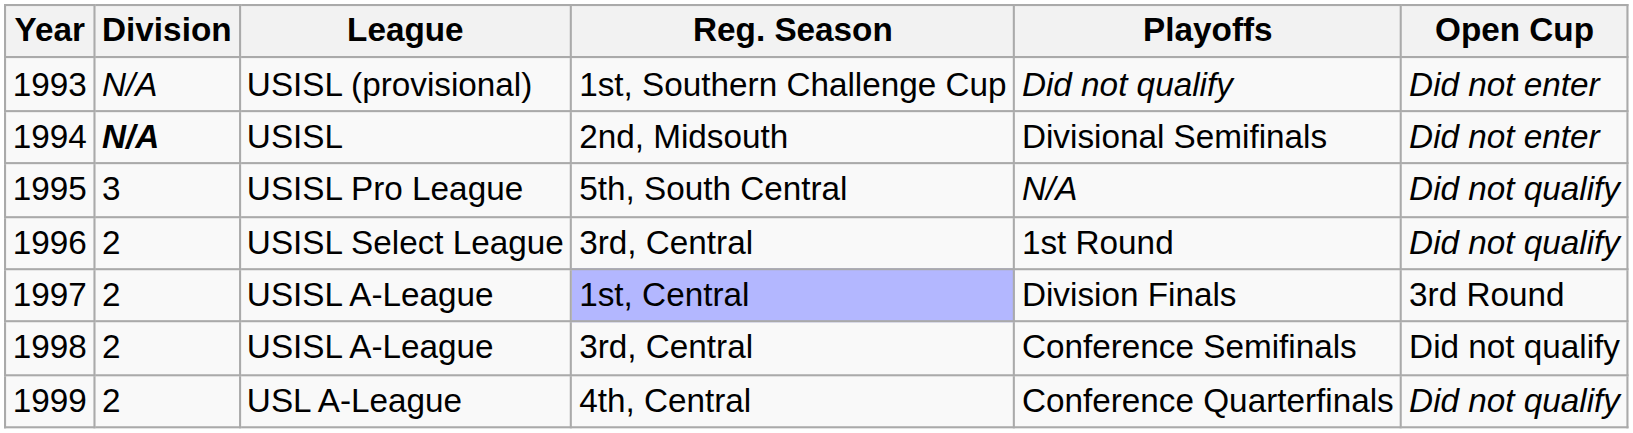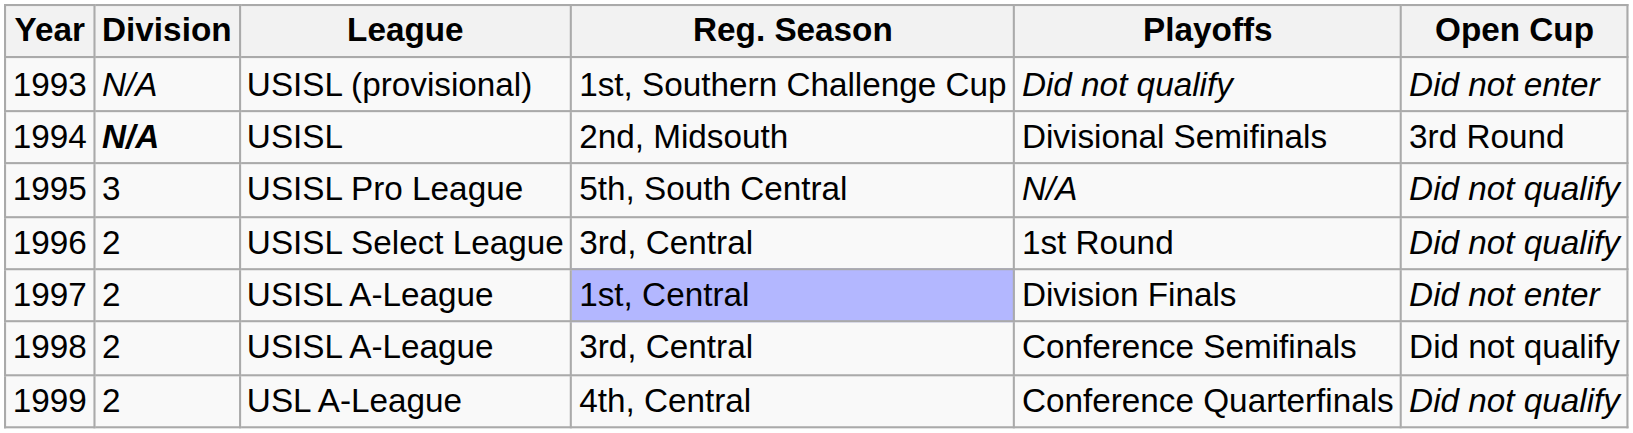1994 | Open Cup: Did not enter -> 3rd Round
1997 | Open Cup: 3rd Round -> Did not enter
